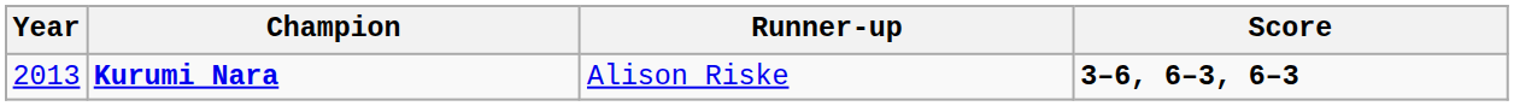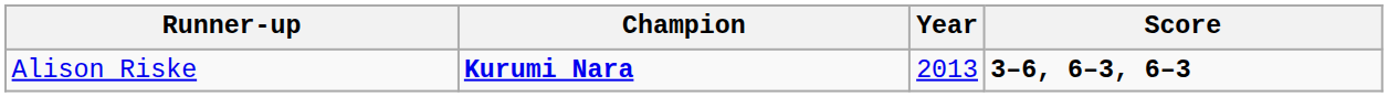columns swapped: Year <-> Runner-up
